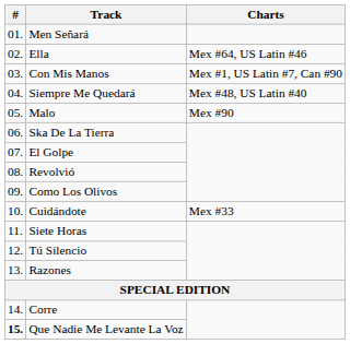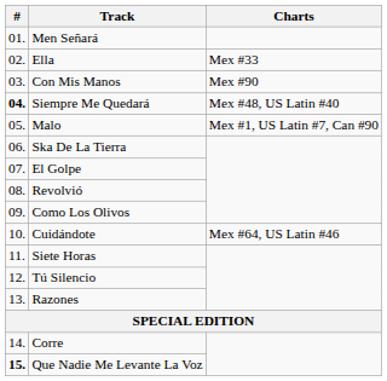Ella | Charts: Mex #64, US Latin #46 -> Mex #33
Con Mis Manos | Charts: Mex #1, US Latin #7, Can #90 -> Mex #90
Siempre Me Quedará | #: normal -> bold
Malo | Charts: Mex #90 -> Mex #1, US Latin #7, Can #90
Cuidándote | Charts: Mex #33 -> Mex #64, US Latin #46
